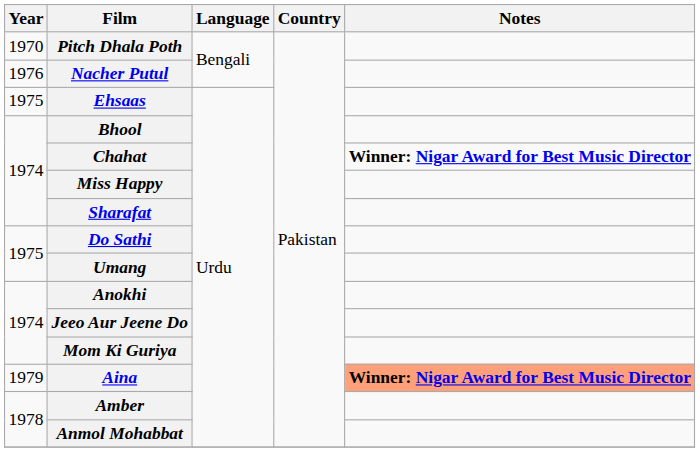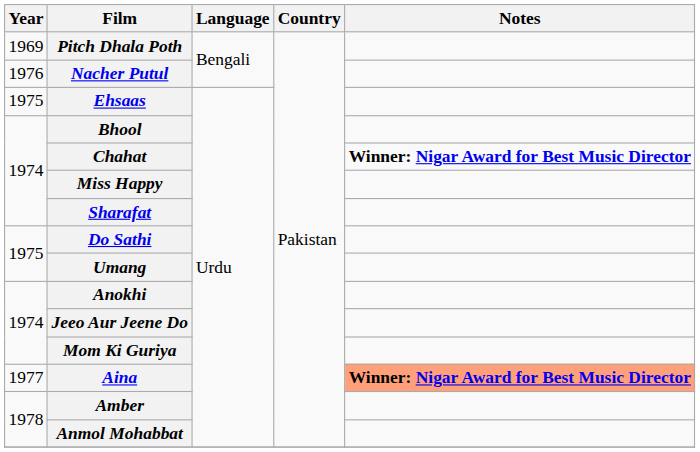Pitch Dhala Poth | Year: 1970 -> 1969
Aina | Year: 1979 -> 1977
